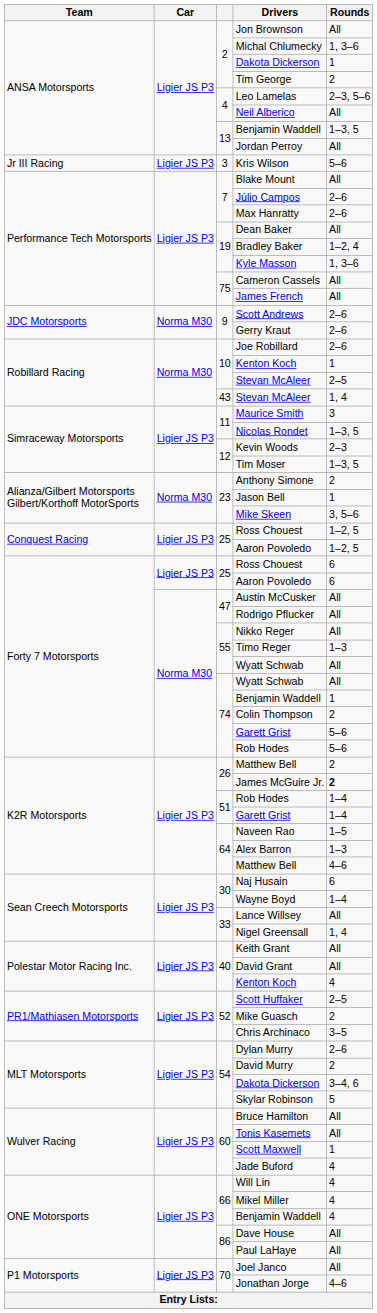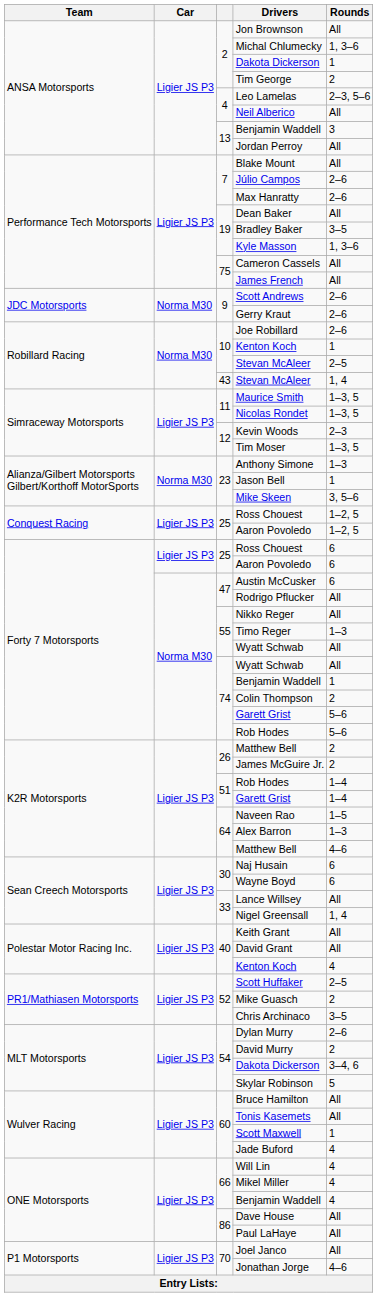13 / Benjamin Waddell | Rounds: 1–3, 5 -> 3
- row: Jr III Racing | Ligier JS P3 | 3 | Kris Wilson | 5–6
Bradley Baker | Rounds: 1–2, 4 -> 3–5
Maurice Smith | Rounds: 3 -> 1–3, 5
Anthony Simone | Rounds: 2 -> 1–3
Austin McCusker | Rounds: All -> 6
James McGuire Jr. | Rounds: bold -> normal
Wayne Boyd | Rounds: 1–4 -> 6
